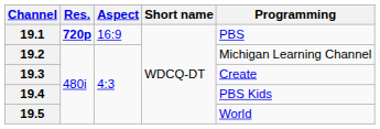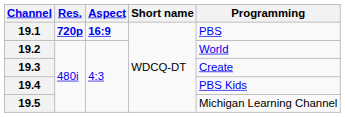19.1 | Aspect: normal -> bold
19.2 | Programming: Michigan Learning Channel -> World
19.5 | Programming: World -> Michigan Learning Channel
